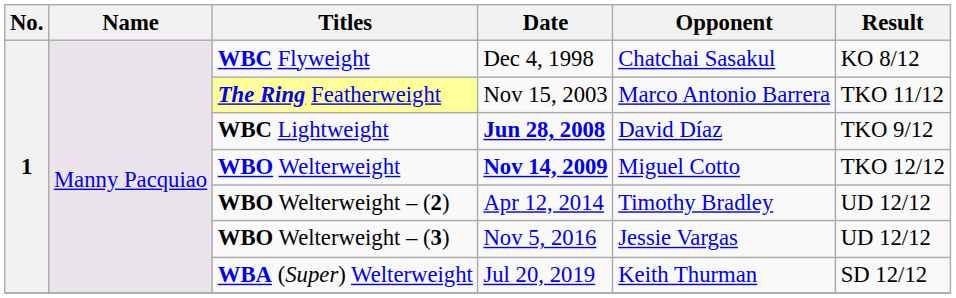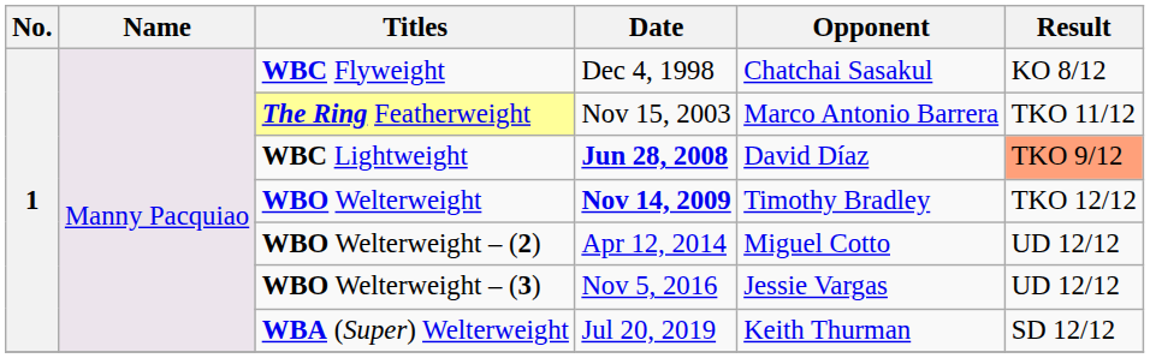WBC Lightweight | Result: no background -> lightsalmon background
WBO Welterweight | Opponent: Miguel Cotto -> Timothy Bradley
WBO Welterweight – (2) | Opponent: Timothy Bradley -> Miguel Cotto
